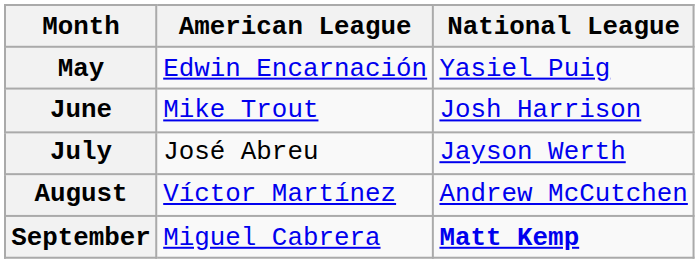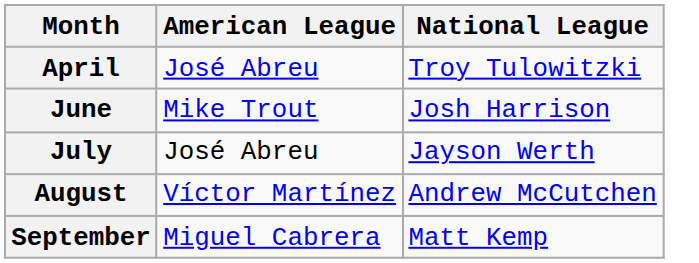+ row: April | José Abreu | Troy Tulowitzki
- row: May | Edwin Encarnación | Yasiel Puig
September | National League: bold -> normal
